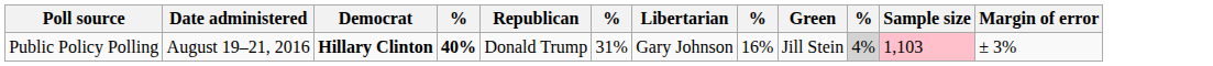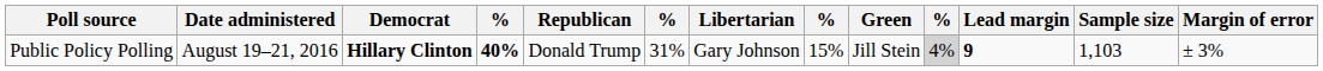+ column: Lead margin | 9
Public Policy Polling | column 8: 16% -> 15%
Public Policy Polling | Sample size: pink background -> no background
